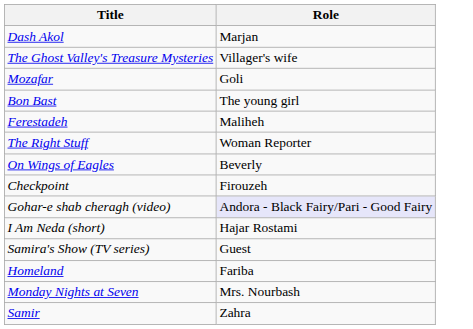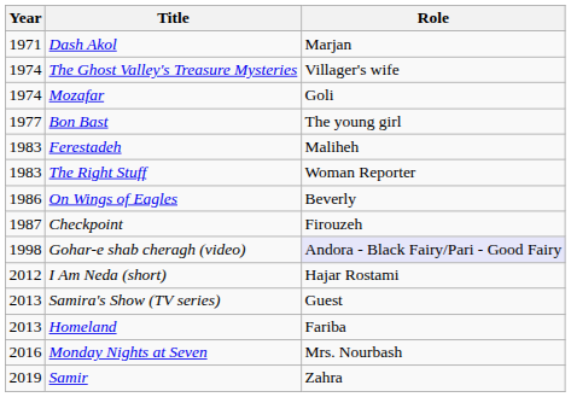+ column: Year | 1971 | 1974 | 1974 | 1977 | 1983 | 1983 | 1986 | 1987 | 1998 | 2012 | 2013 | 2013 | 2016 | 2019
